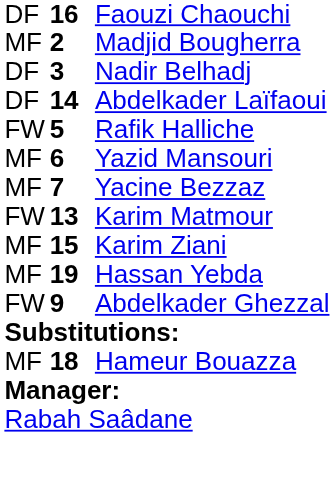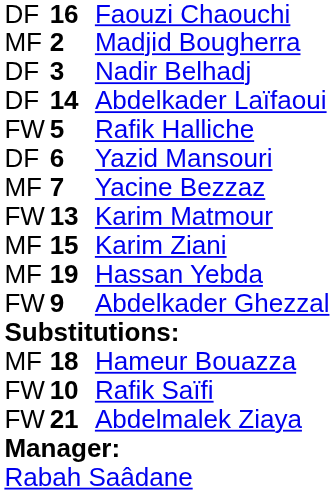Yazid Mansouri | column 1: MF -> DF
+ row: FW | 10 | Rafik Saïfi
+ row: FW | 21 | Abdelmalek Ziaya
